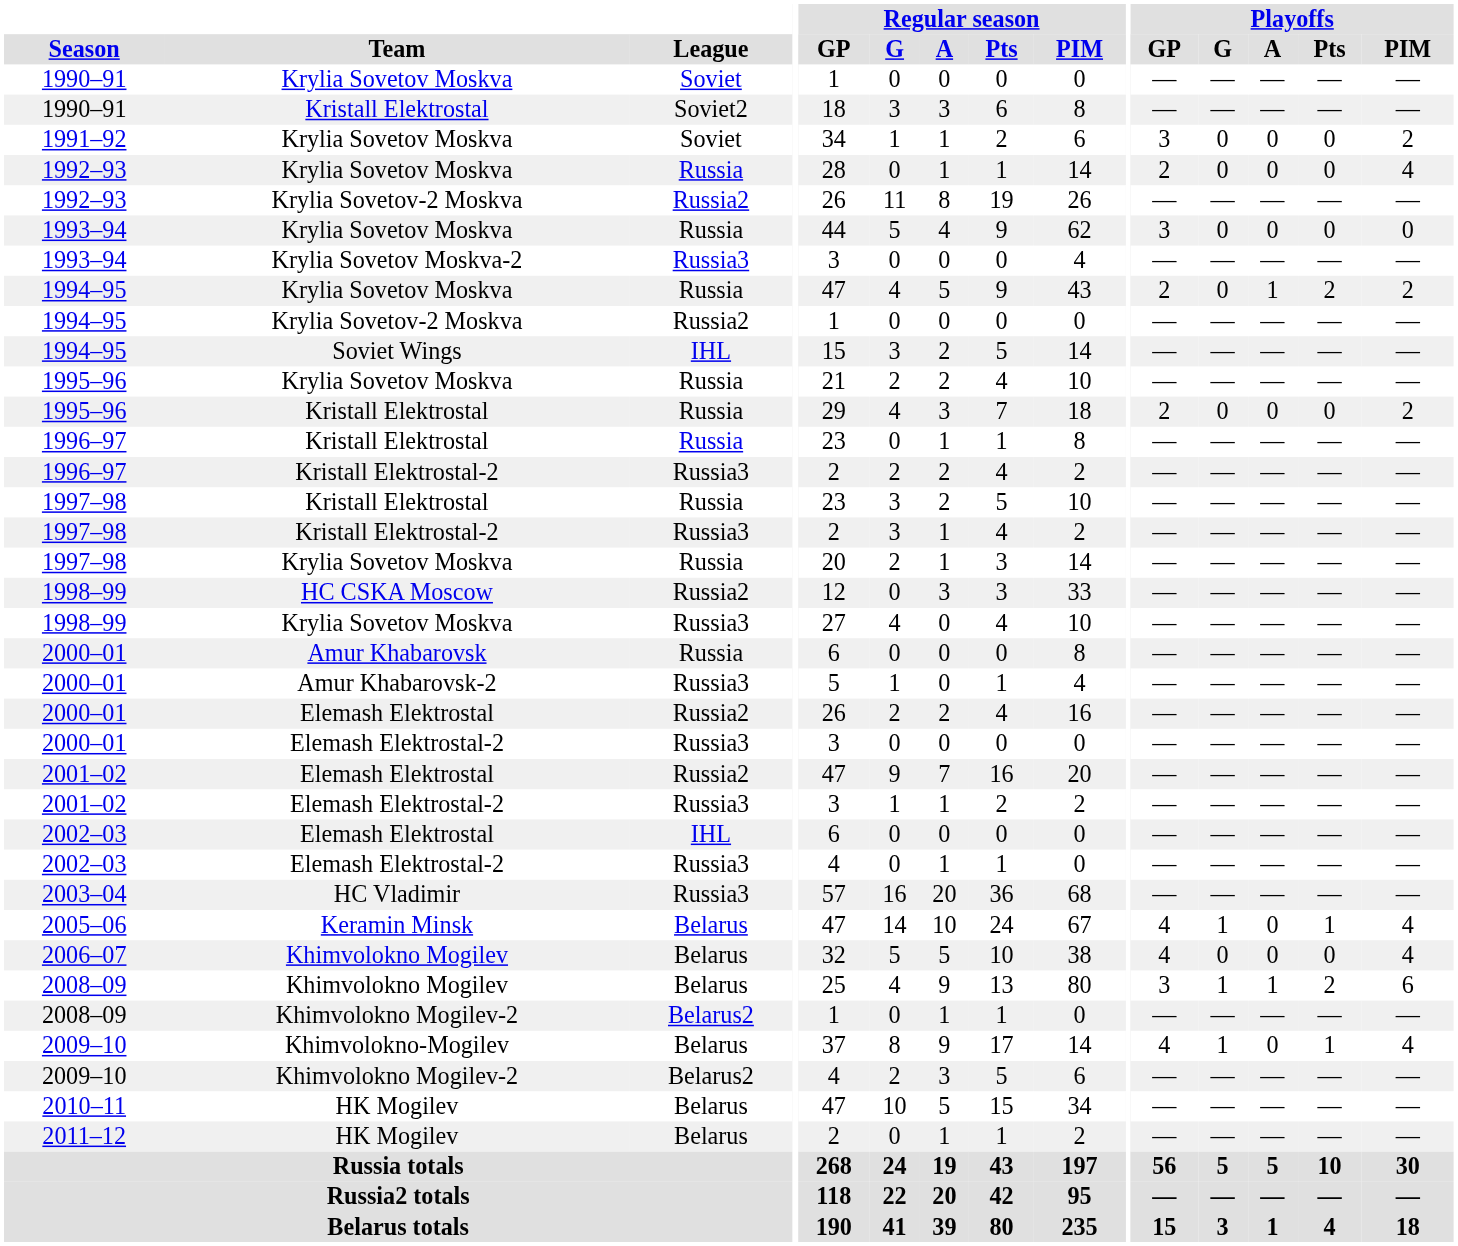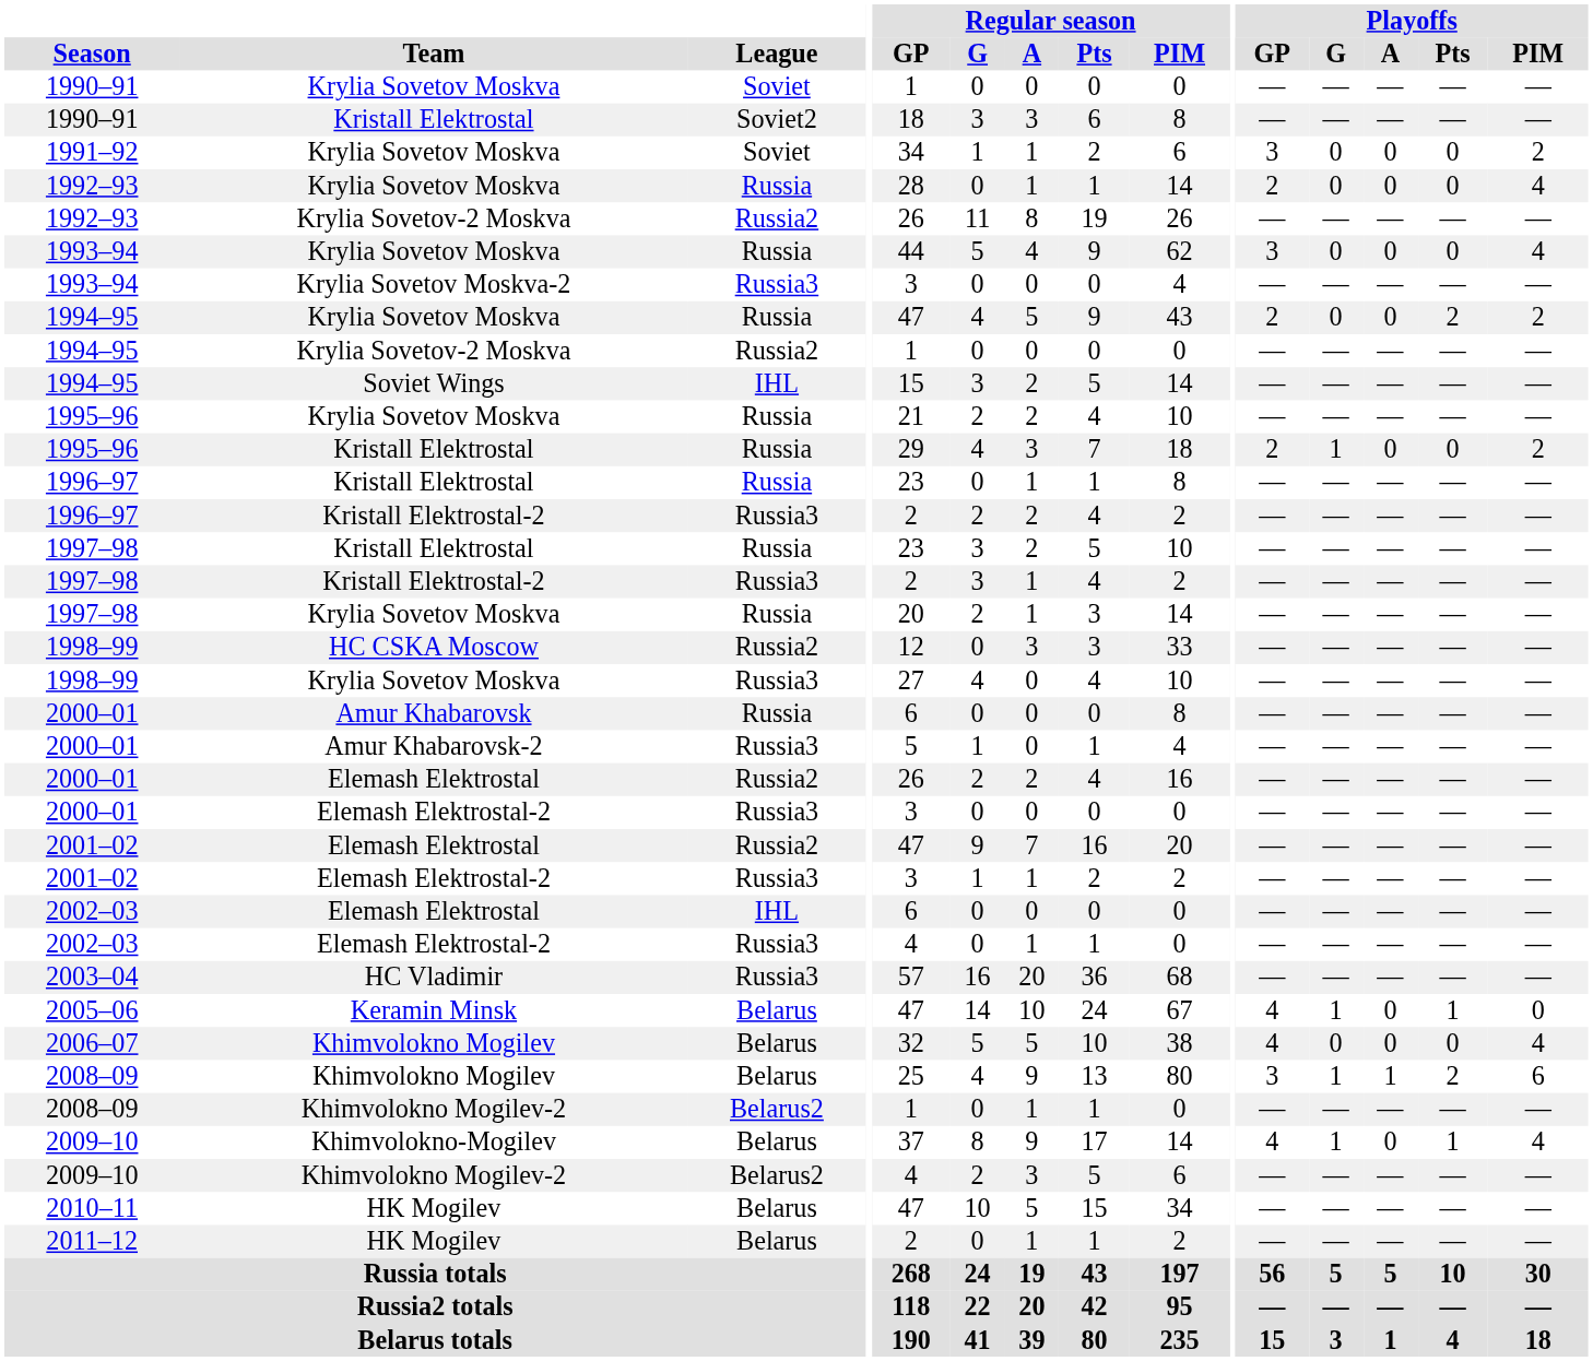1993–94 / Krylia Sovetov Moskva | Playoffs / PIM: 0 -> 4
1994–95 / Krylia Sovetov Moskva | Playoffs / A: 1 -> 0
1995–96 / Kristall Elektrostal | Playoffs / G: 0 -> 1
2005–06 | Playoffs / PIM: 4 -> 0
